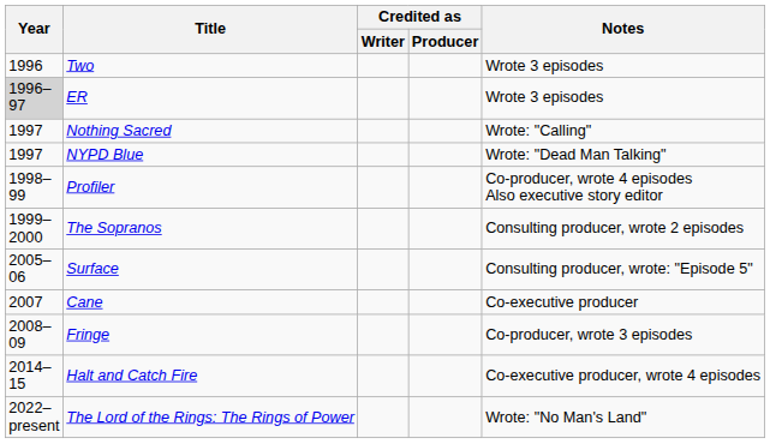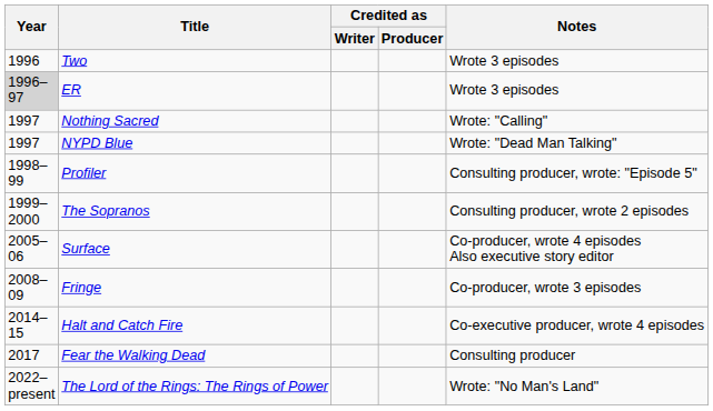Profiler | Notes: Co-producer, wrote 4 episodes Also executive story editor -> Consulting producer, wrote: "Episode 5"
Surface | Notes: Consulting producer, wrote: "Episode 5" -> Co-producer, wrote 4 episodes Also executive story editor
- row: 2007 | Cane | Co-executive producer
+ row: 2017 | Fear the Walking Dead | Consulting producer
